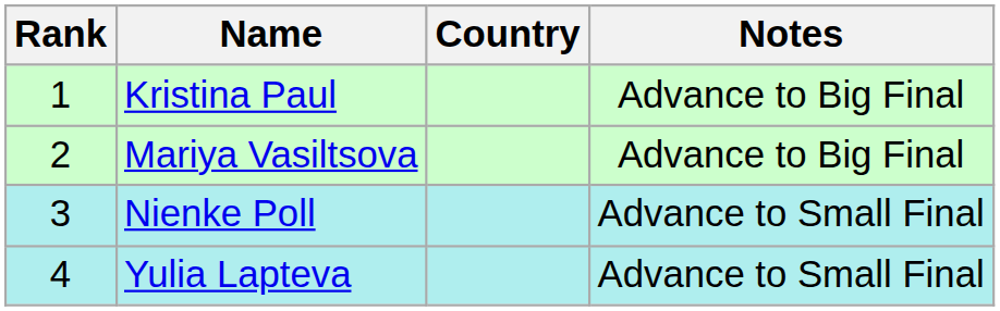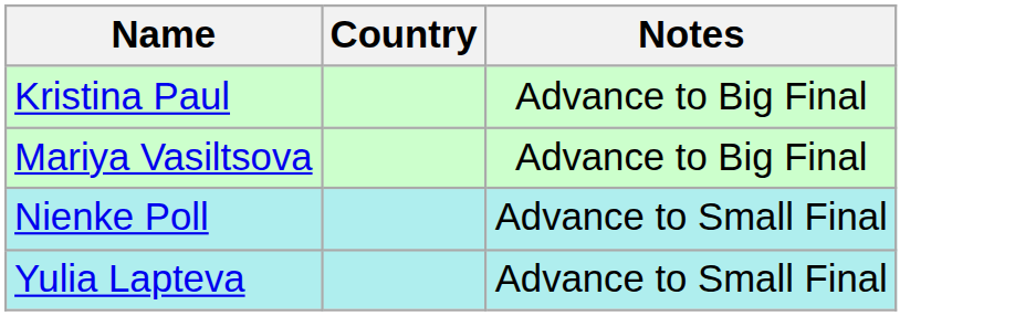- column: Rank | 1 | 2 | 3 | 4
